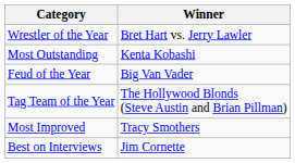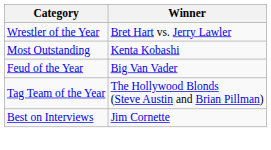- row: Most Improved | Tracy Smothers
